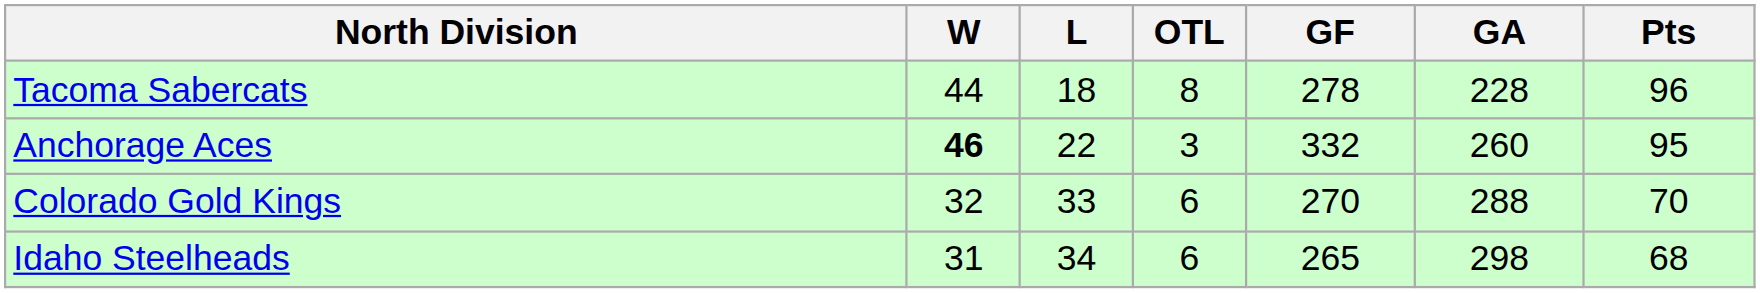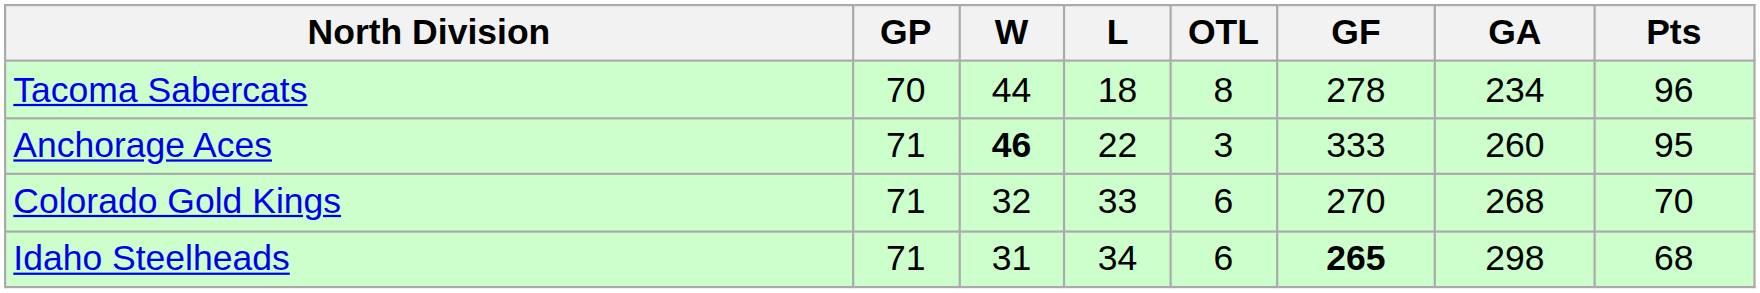+ column: GP | 70 | 71 | 71 | 71
Tacoma Sabercats | GA: 228 -> 234
Anchorage Aces | GF: 332 -> 333
Colorado Gold Kings | GA: 288 -> 268
Idaho Steelheads | GF: normal -> bold
